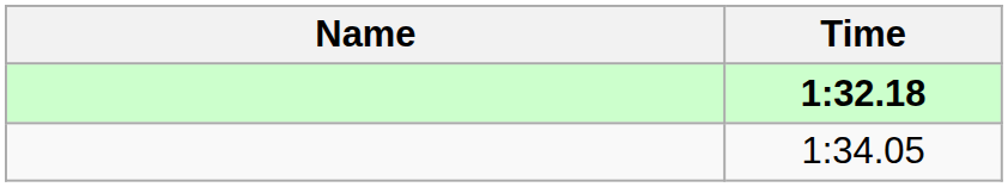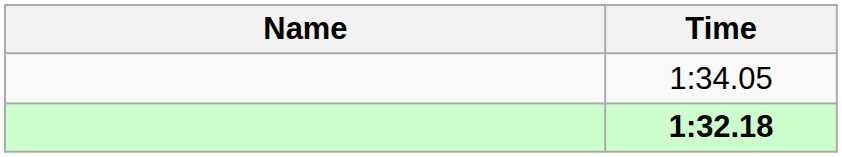rows swapped: 1:32.18 <-> 1:34.05
